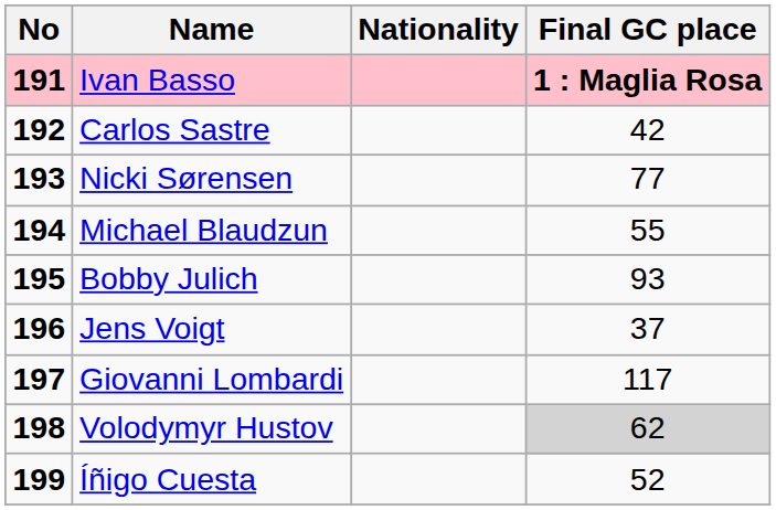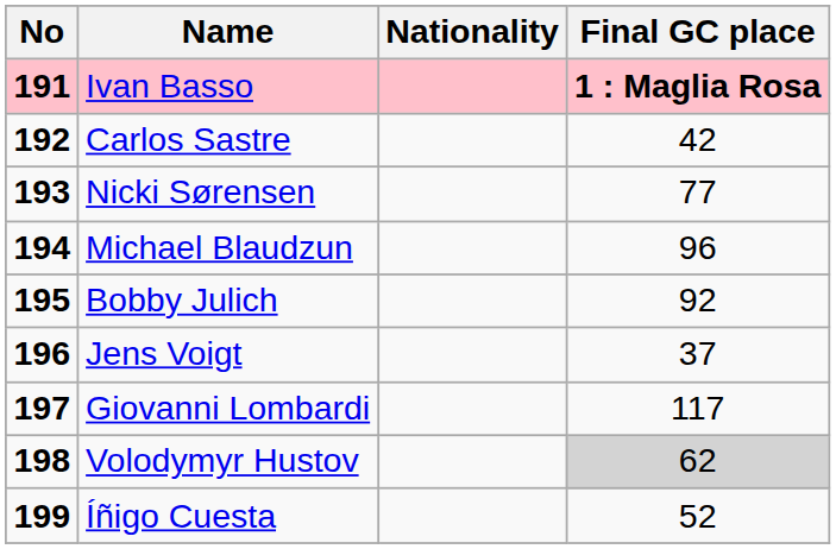Michael Blaudzun | Final GC place: 55 -> 96
Bobby Julich | Final GC place: 93 -> 92
